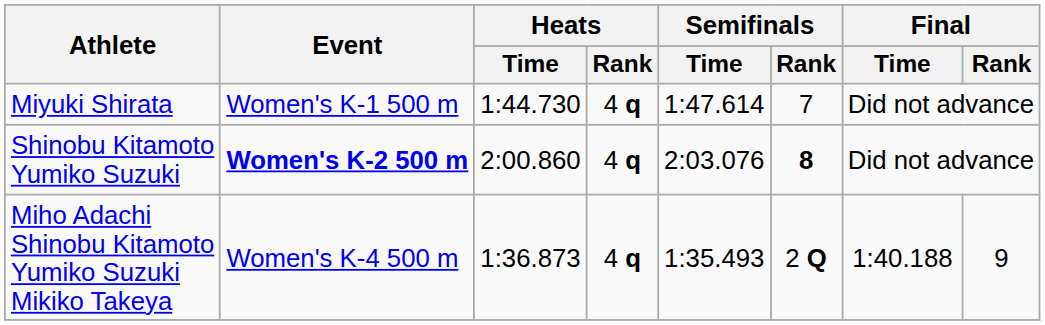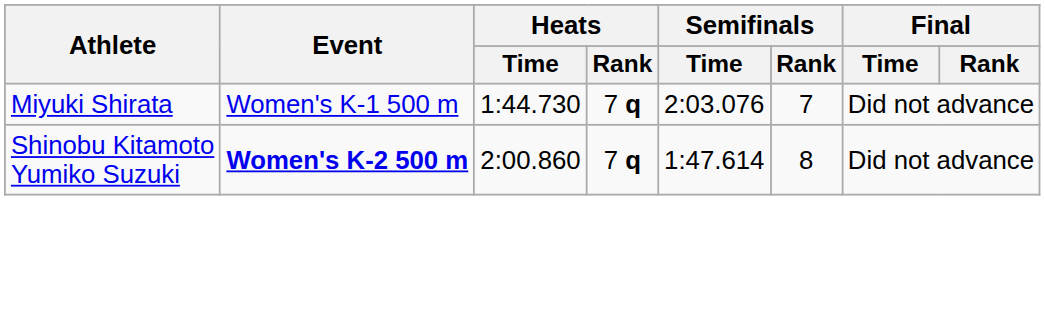Miyuki Shirata | Heats / Rank: 4 q -> 7 q
Miyuki Shirata | Semifinals / Time: 1:47.614 -> 2:03.076
Shinobu Kitamoto Yumiko Suzuki | Heats / Rank: 4 q -> 7 q
Shinobu Kitamoto Yumiko Suzuki | Semifinals / Time: 2:03.076 -> 1:47.614
Shinobu Kitamoto Yumiko Suzuki | Semifinals / Rank: bold -> normal
- row: Miho Adachi Shinobu Kitamoto Yumiko Suzuki Mikiko Takeya | Women's K-4 500 m | 1:36.873 | 4 q | 1:35.493 | 2 Q | 1:40.188 | 9
